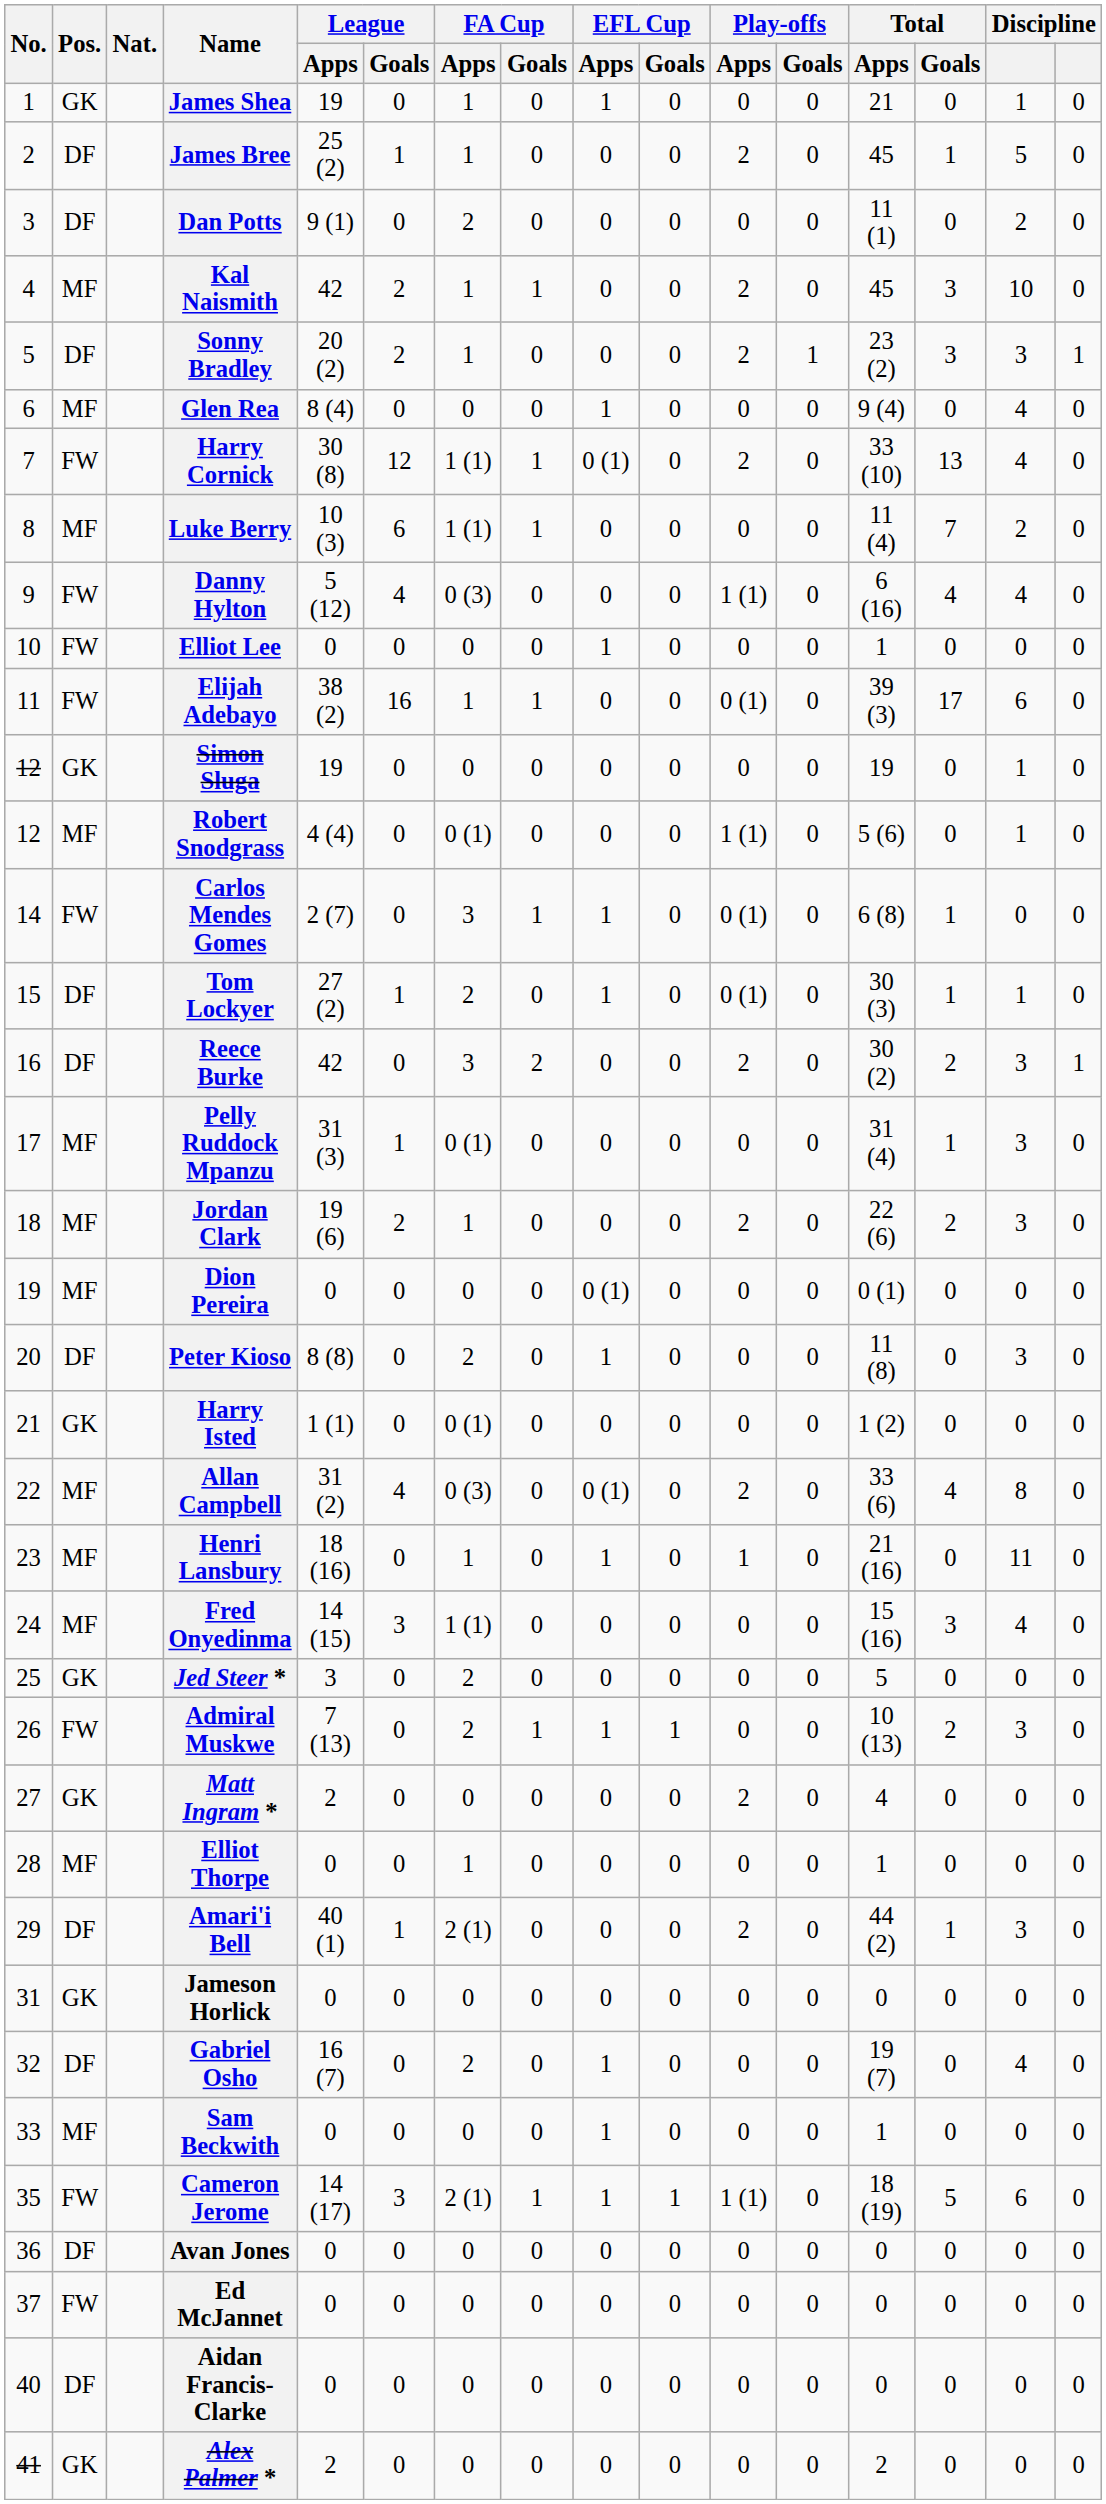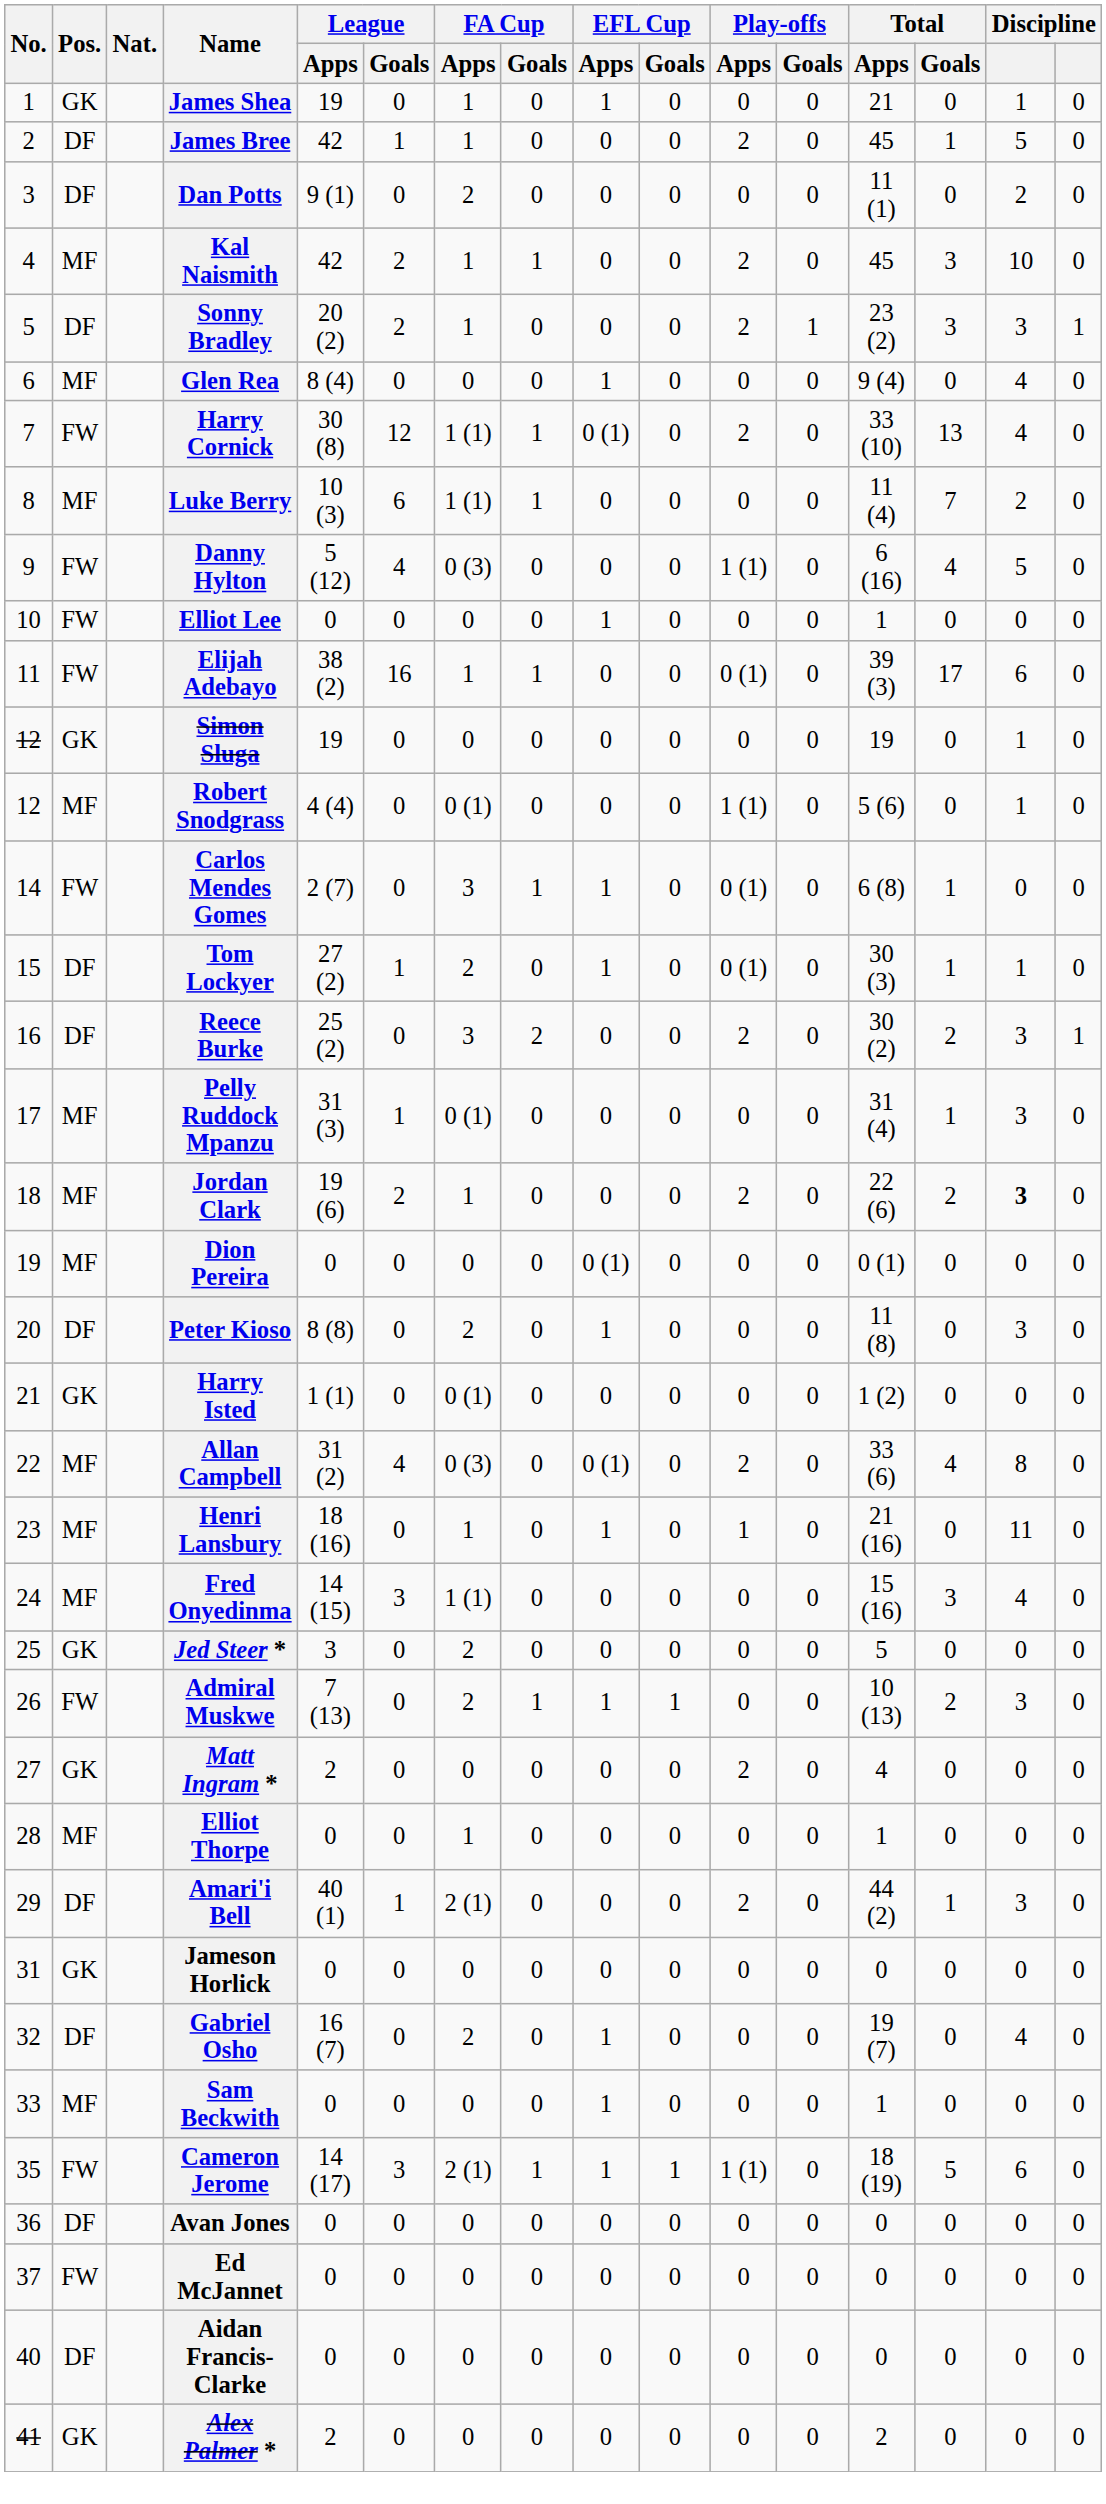James Bree | League / Apps: 25 (2) -> 42
Danny Hylton | column 15: 4 -> 5
Reece Burke | League / Apps: 42 -> 25 (2)
Jordan Clark | column 15: normal -> bold
